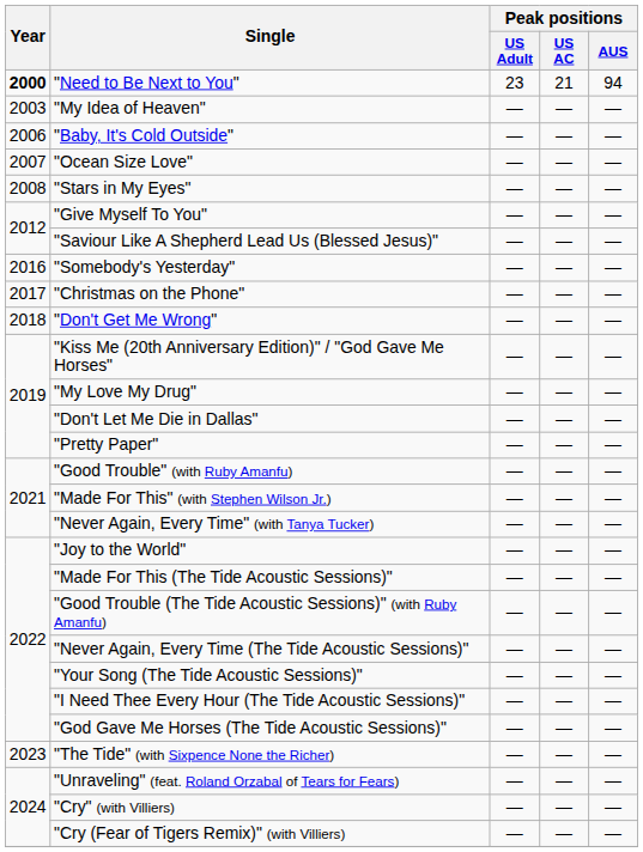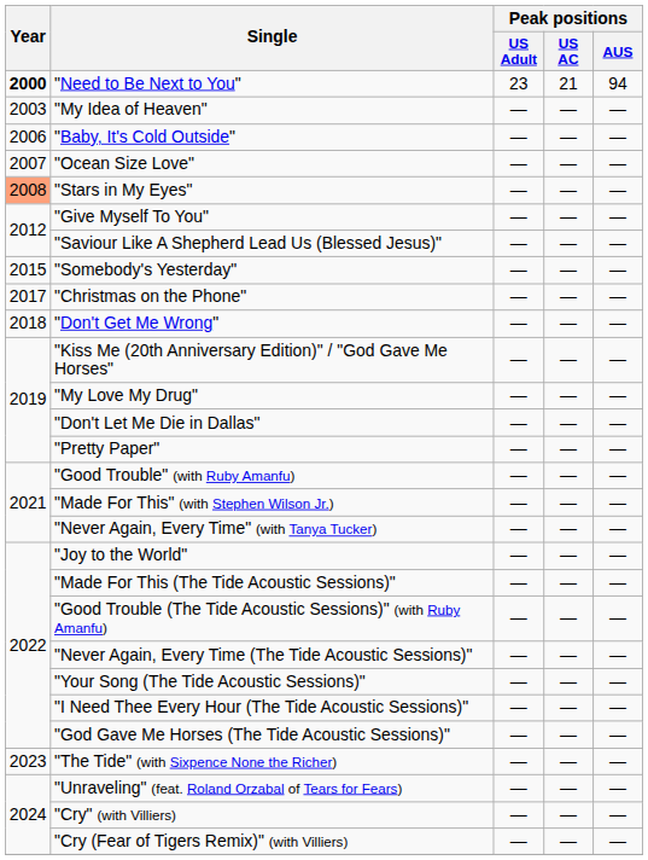"Stars in My Eyes" | Year: no background -> lightsalmon background
"Somebody's Yesterday" | Year: 2016 -> 2015
